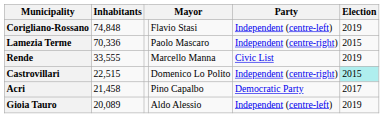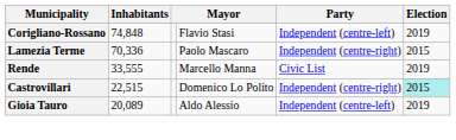- row: Acri | 21,458 | Pino Capalbo | Democratic Party | 2017
